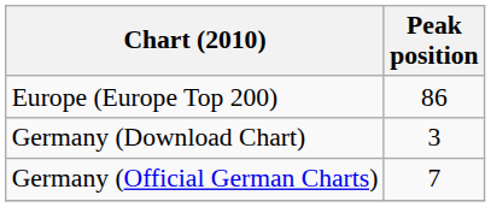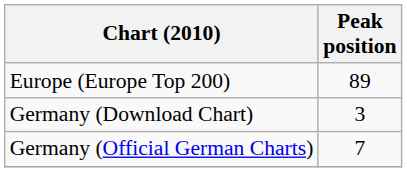Europe (Europe Top 200) | Peak position: 86 -> 89
